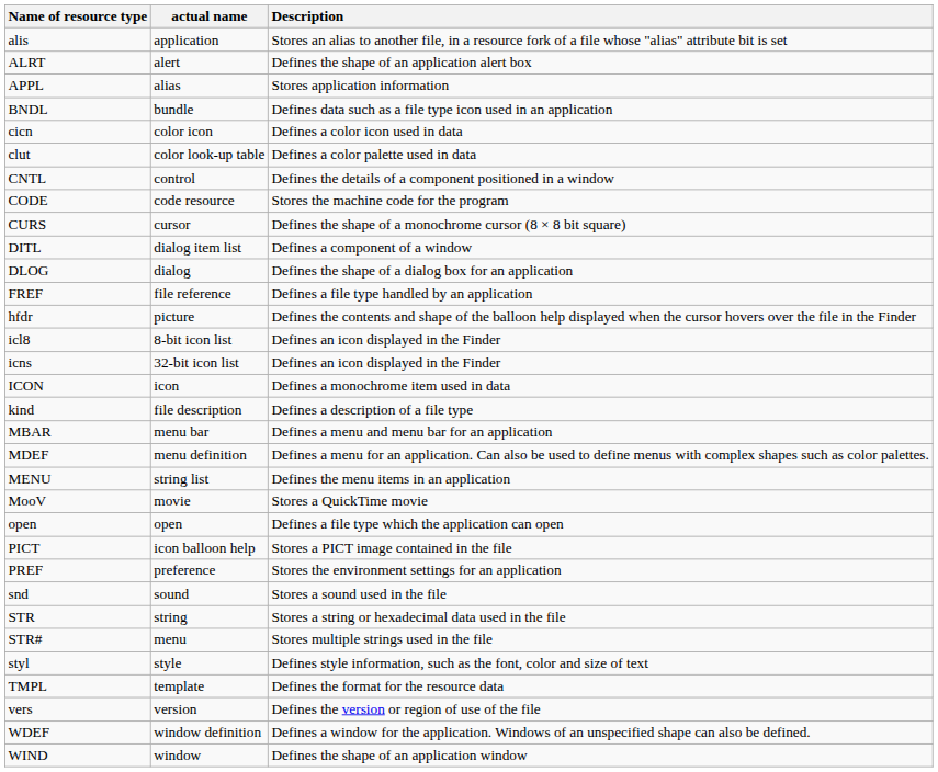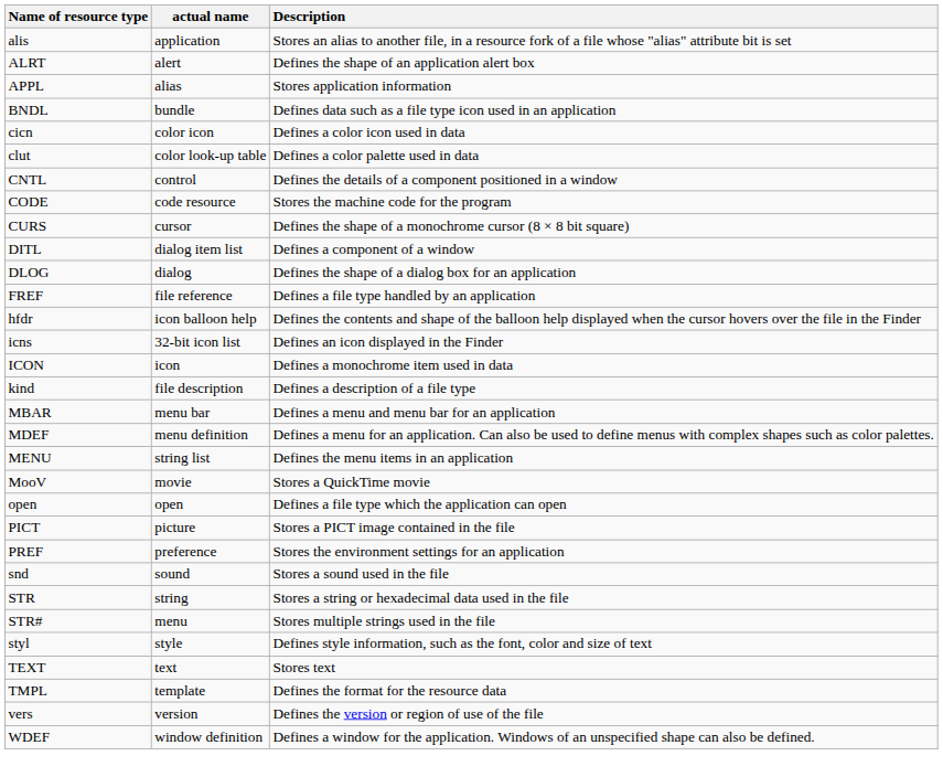hfdr | actual name: picture -> icon balloon help
- row: icl8 | 8-bit icon list | Defines an icon displayed in the Finder
PICT | actual name: icon balloon help -> picture
+ row: TEXT | text | Stores text
- row: WIND | window | Defines the shape of an application window
